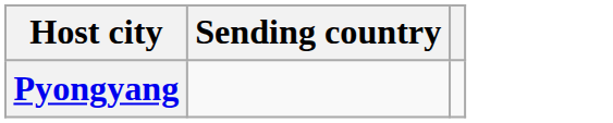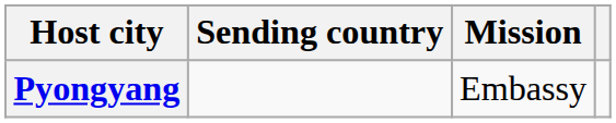+ column: Mission | Embassy
